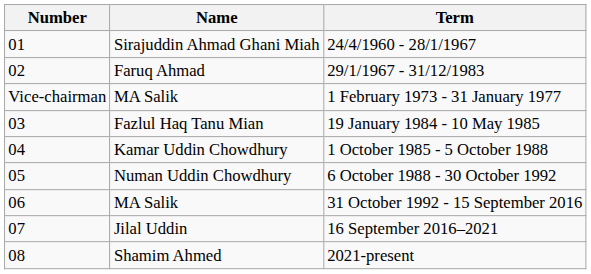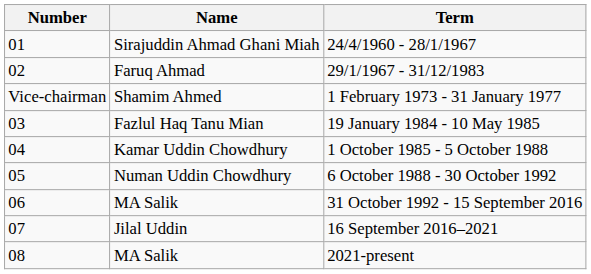1 February 1973 - 31 January 1977 | Name: MA Salik -> Shamim Ahmed
2021-present | Name: Shamim Ahmed -> MA Salik
